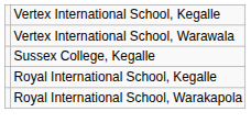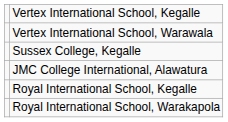+ row: JMC College International, Alawatura
